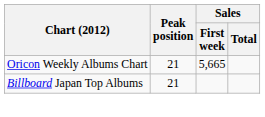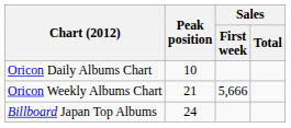+ row: Oricon Daily Albums Chart | 10
Oricon Weekly Albums Chart | Sales / First week: 5,665 -> 5,666
Billboard Japan Top Albums | Peak position: 21 -> 24
